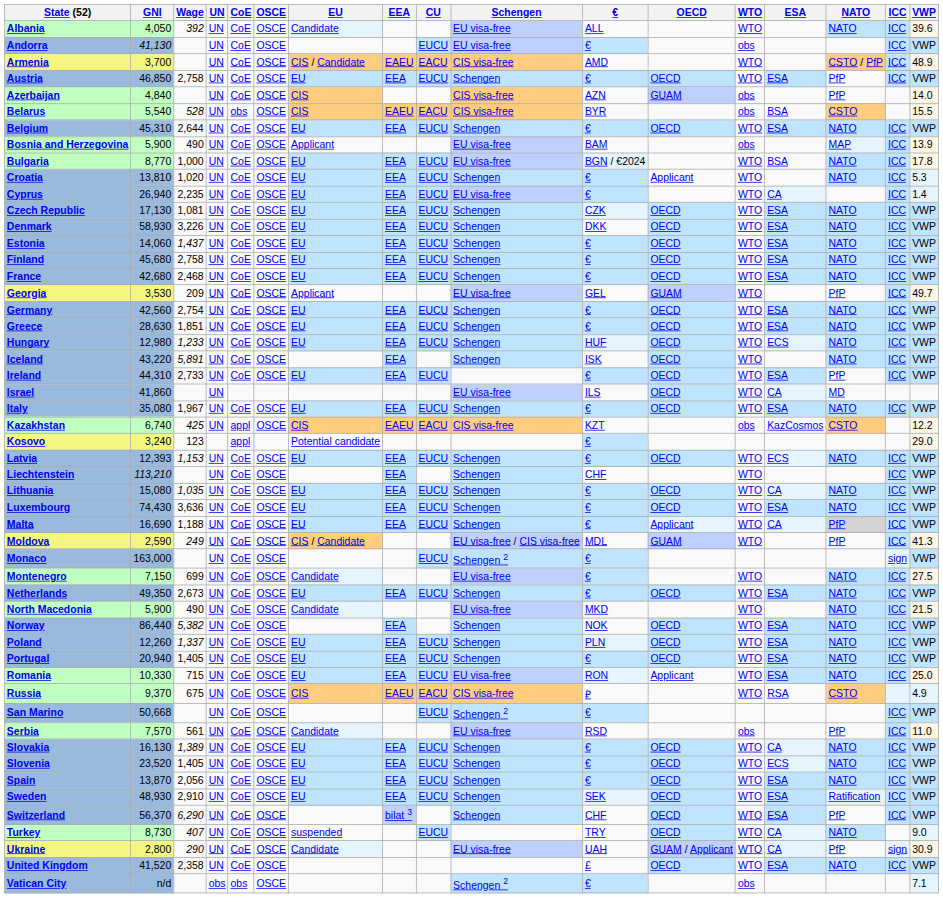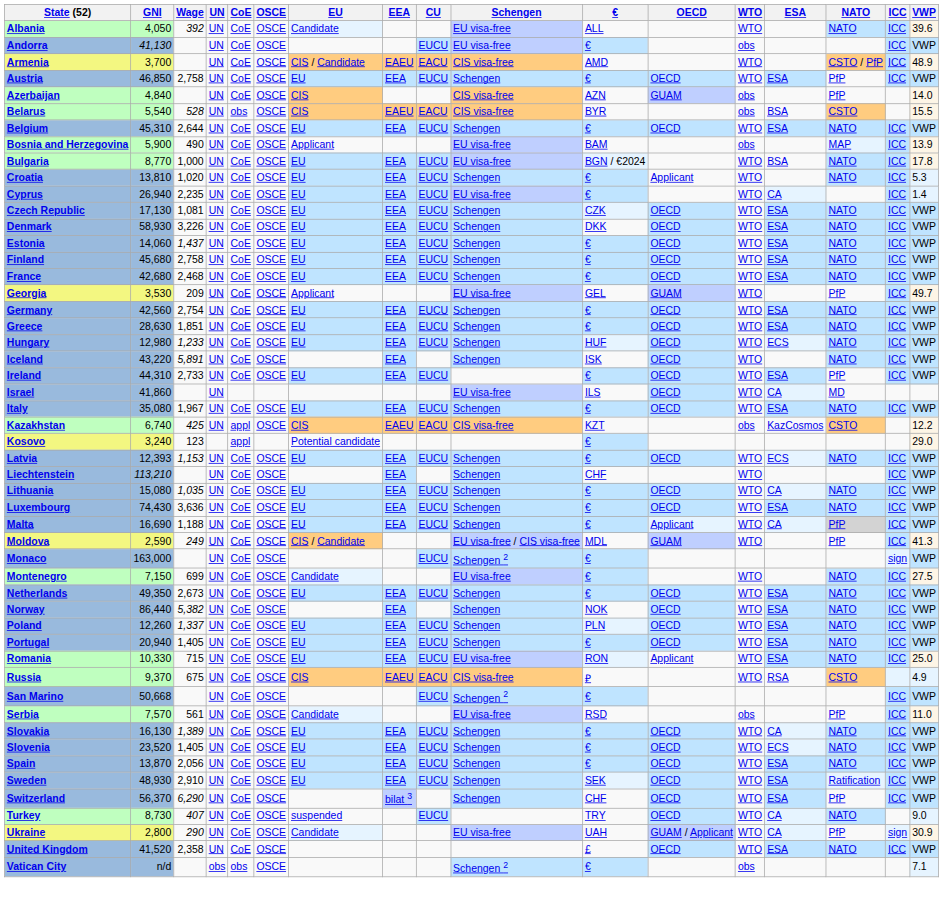- row: North Macedonia | 5,900 | 490 | UN | CoE | OSCE | Candidate | EU visa-free | MKD | WTO | NATO | ICC | 21.5
